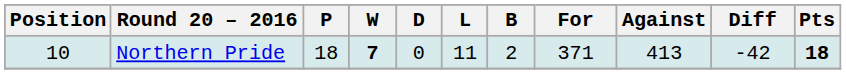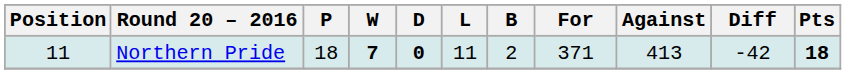Northern Pride | Position: 10 -> 11
Northern Pride | D: normal -> bold
